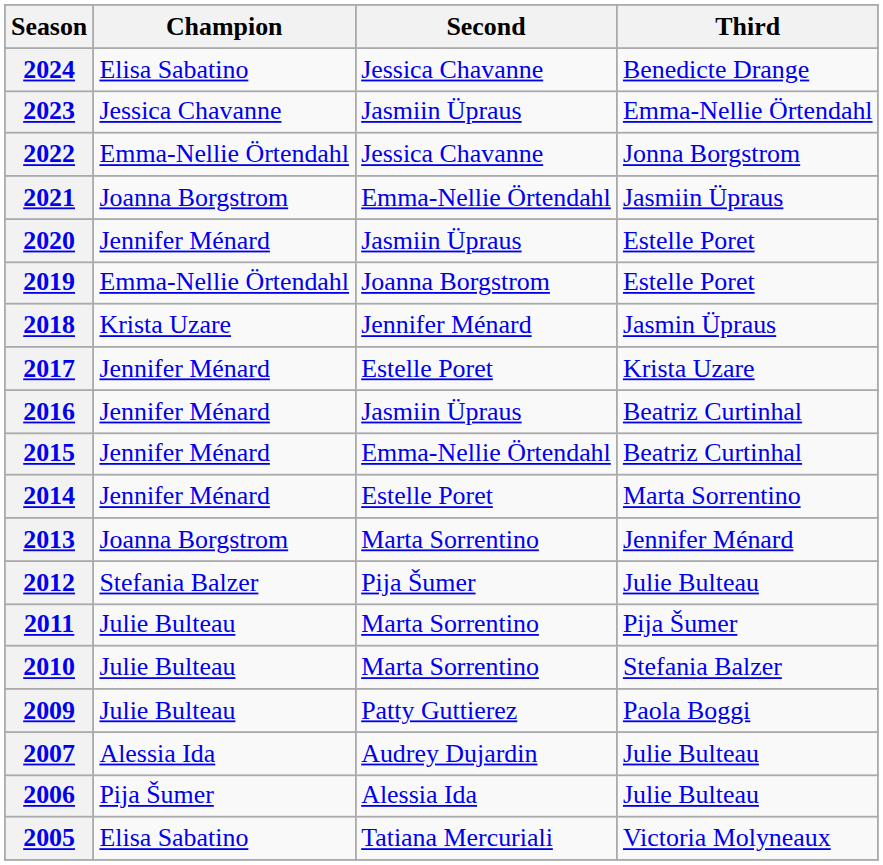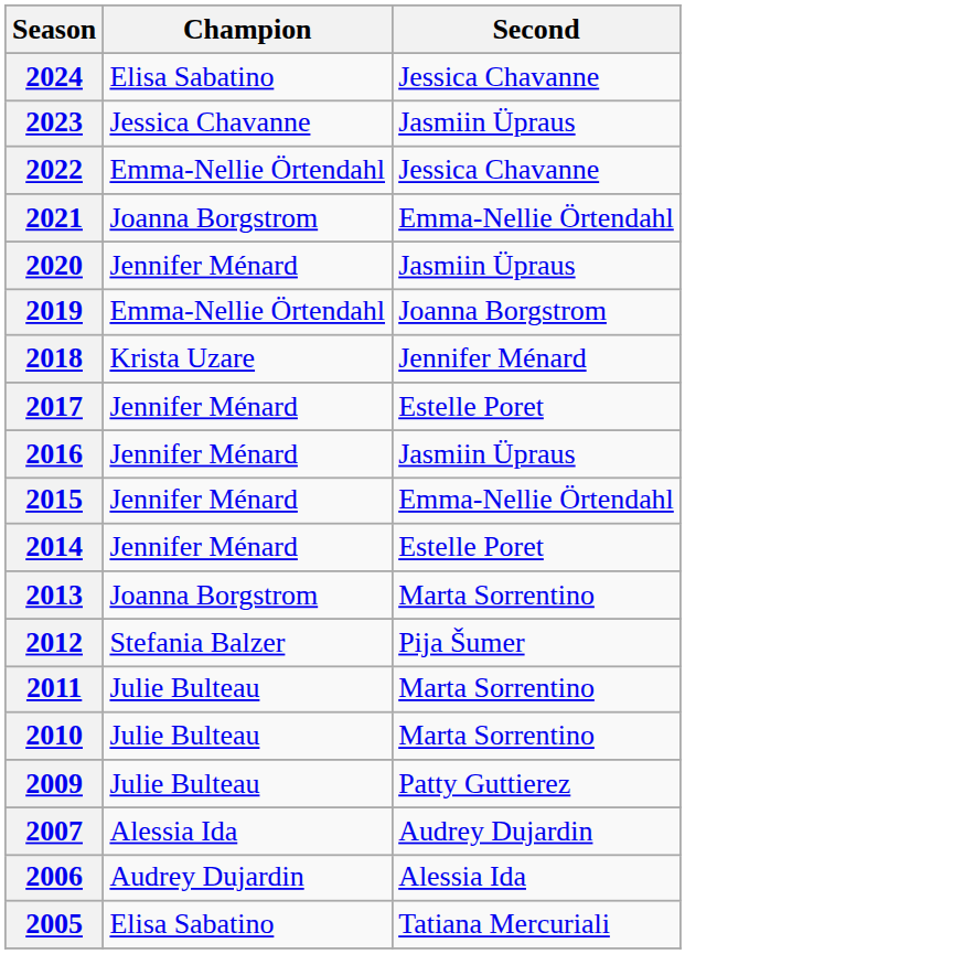- column: Third | Benedicte Drange | Emma-Nellie Örtendahl | Jonna Borgstrom | Jasmiin Üpraus | Estelle Poret | Estelle Poret | Jasmin Üpraus | Krista Uzare | Beatriz Curtinhal | Beatriz Curtinhal | Marta Sorrentino | Jennifer Ménard | Julie Bulteau | Pija Šumer | Stefania Balzer | Paola Boggi | Julie Bulteau | Julie Bulteau | Victoria Molyneaux
2006 | Champion: Pija Šumer -> Audrey Dujardin
